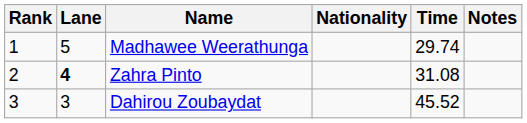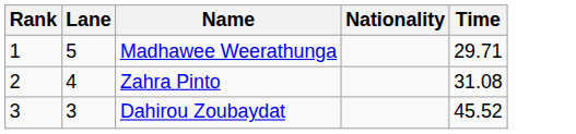- column: Notes
Madhawee Weerathunga | Time: 29.74 -> 29.71
Zahra Pinto | Lane: bold -> normal
